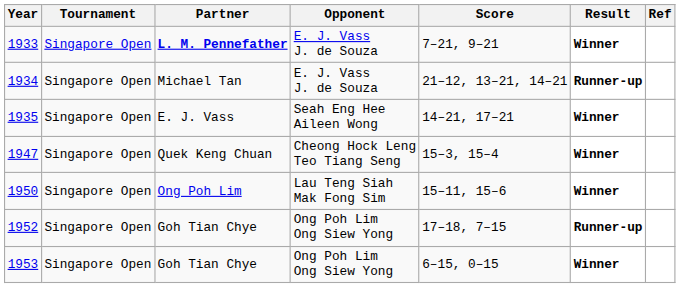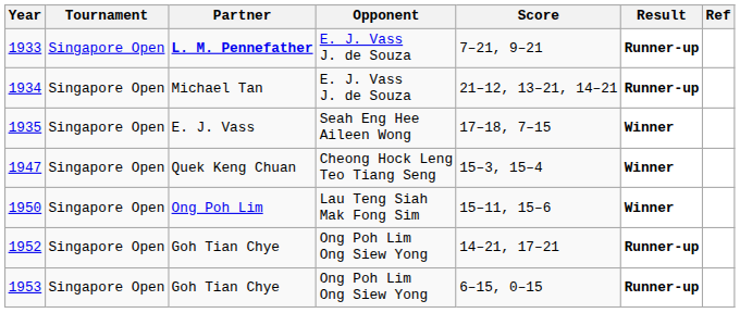1933 | Result: Winner -> Runner-up
1935 | Score: 14–21, 17–21 -> 17–18, 7–15
1952 | Score: 17–18, 7–15 -> 14–21, 17–21
1953 | Result: Winner -> Runner-up
